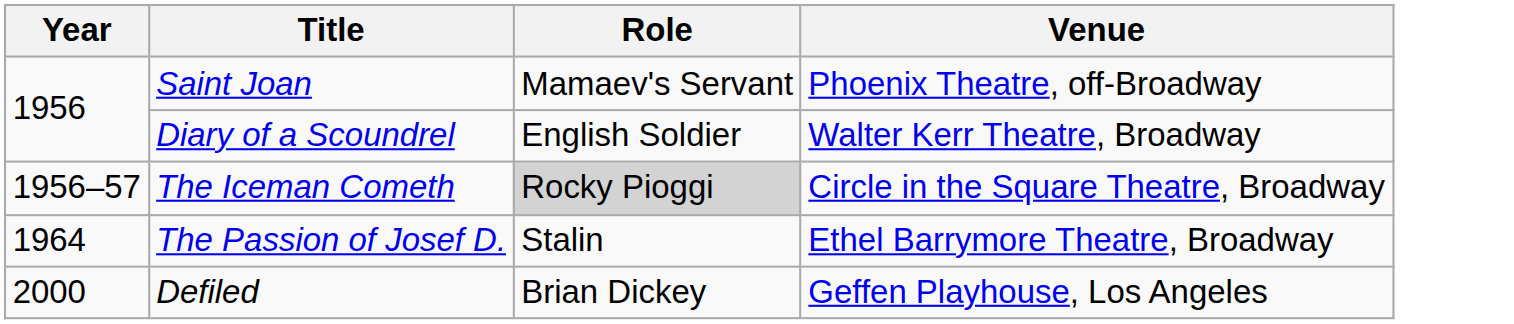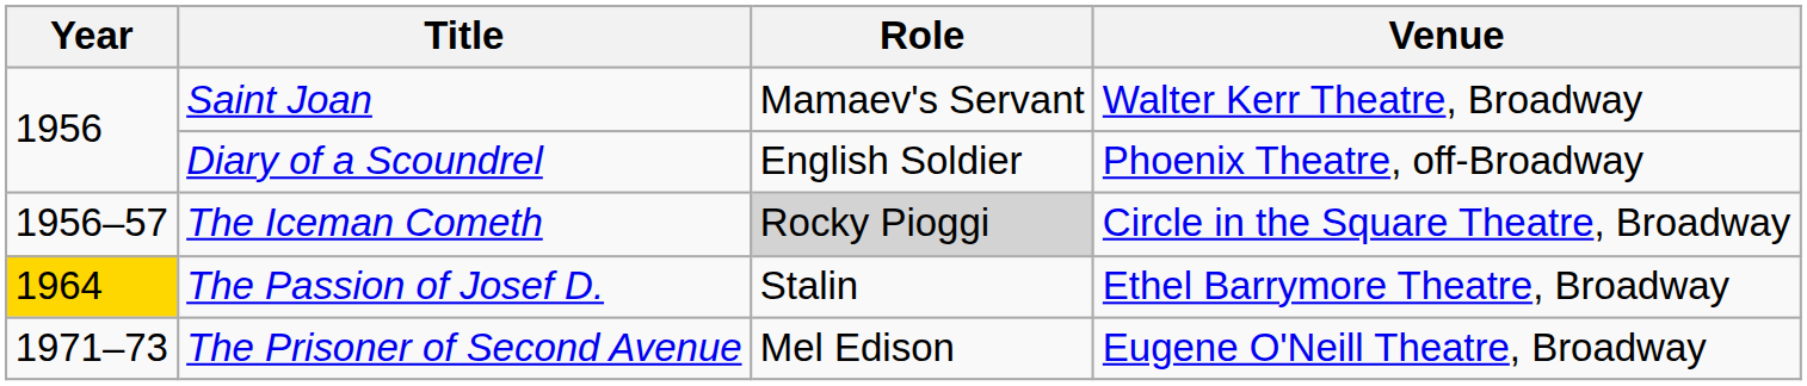Saint Joan | Venue: Phoenix Theatre, off-Broadway -> Walter Kerr Theatre, Broadway
Diary of a Scoundrel | Venue: Walter Kerr Theatre, Broadway -> Phoenix Theatre, off-Broadway
The Passion of Josef D. | Year: no background -> gold background
+ row: 1971–73 | The Prisoner of Second Avenue | Mel Edison | Eugene O'Neill Theatre, Broadway
- row: 2000 | Defiled | Brian Dickey | Geffen Playhouse, Los Angeles
